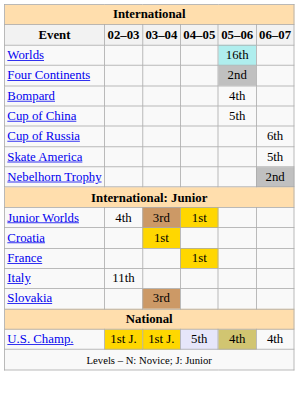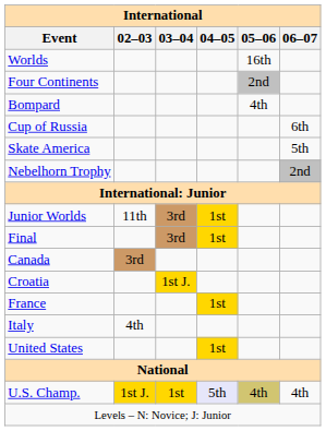Worlds | 05–06: paleturquoise background -> no background
- row: Cup of China | 5th
Junior Worlds | 02–03: 4th -> 11th
+ row: Final | 3rd | 1st
+ row: Canada | 3rd
Croatia | 03–04: 1st -> 1st J.
Italy | 02–03: 11th -> 4th
- row: Slovakia | 3rd
+ row: United States | 1st
U.S. Champ. | 03–04: 1st J. -> 1st
